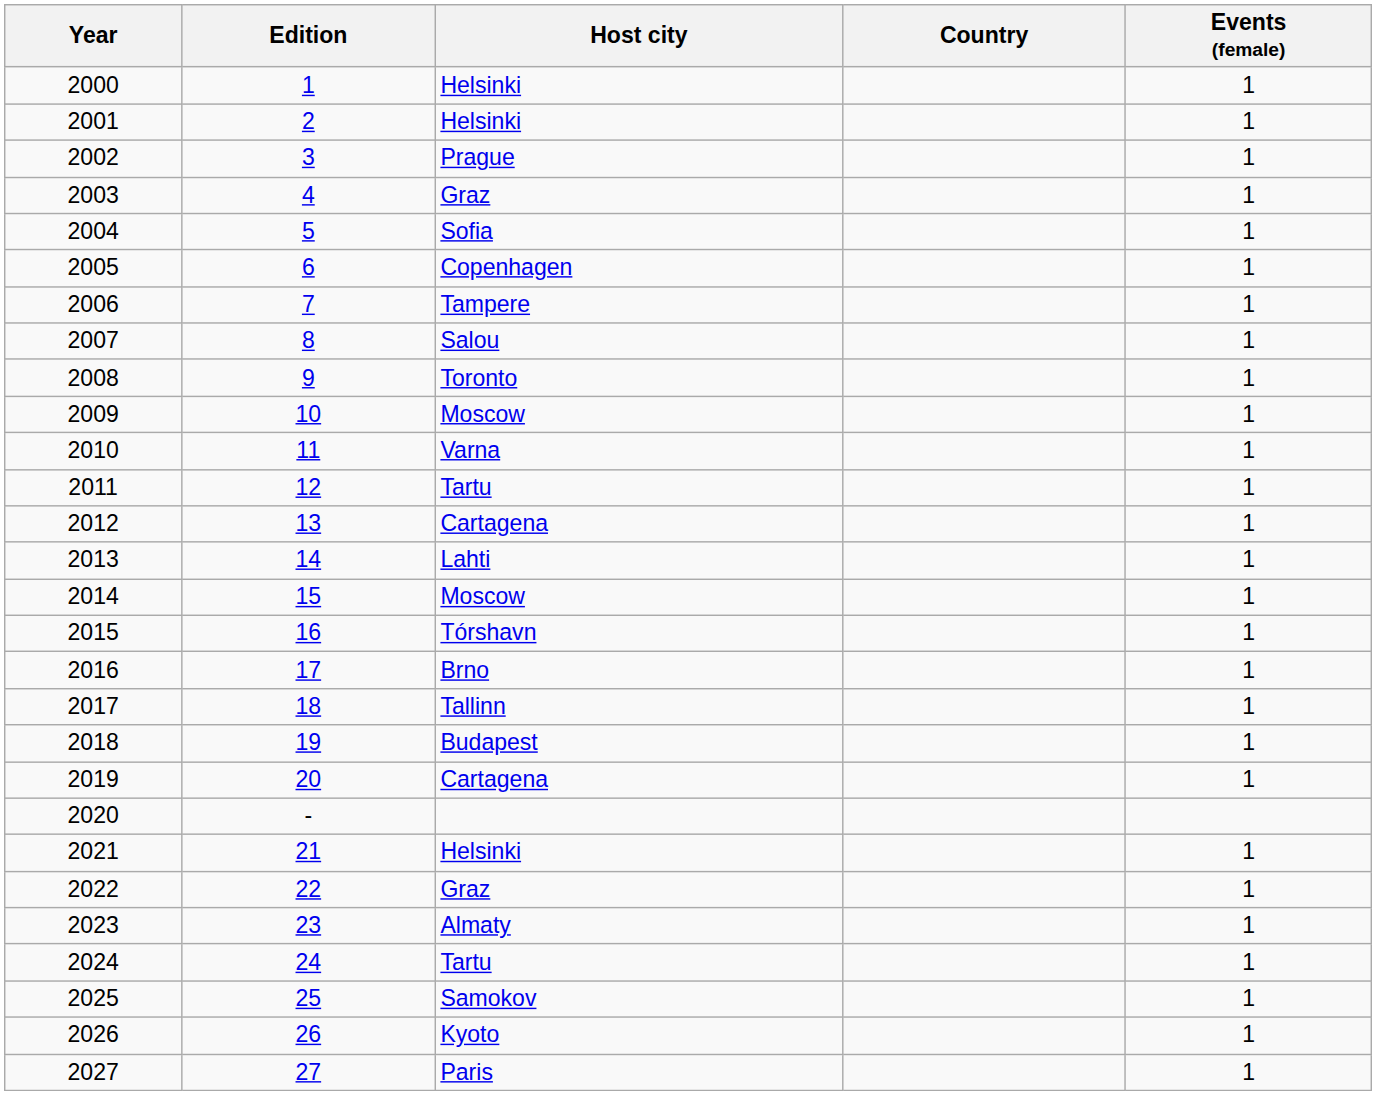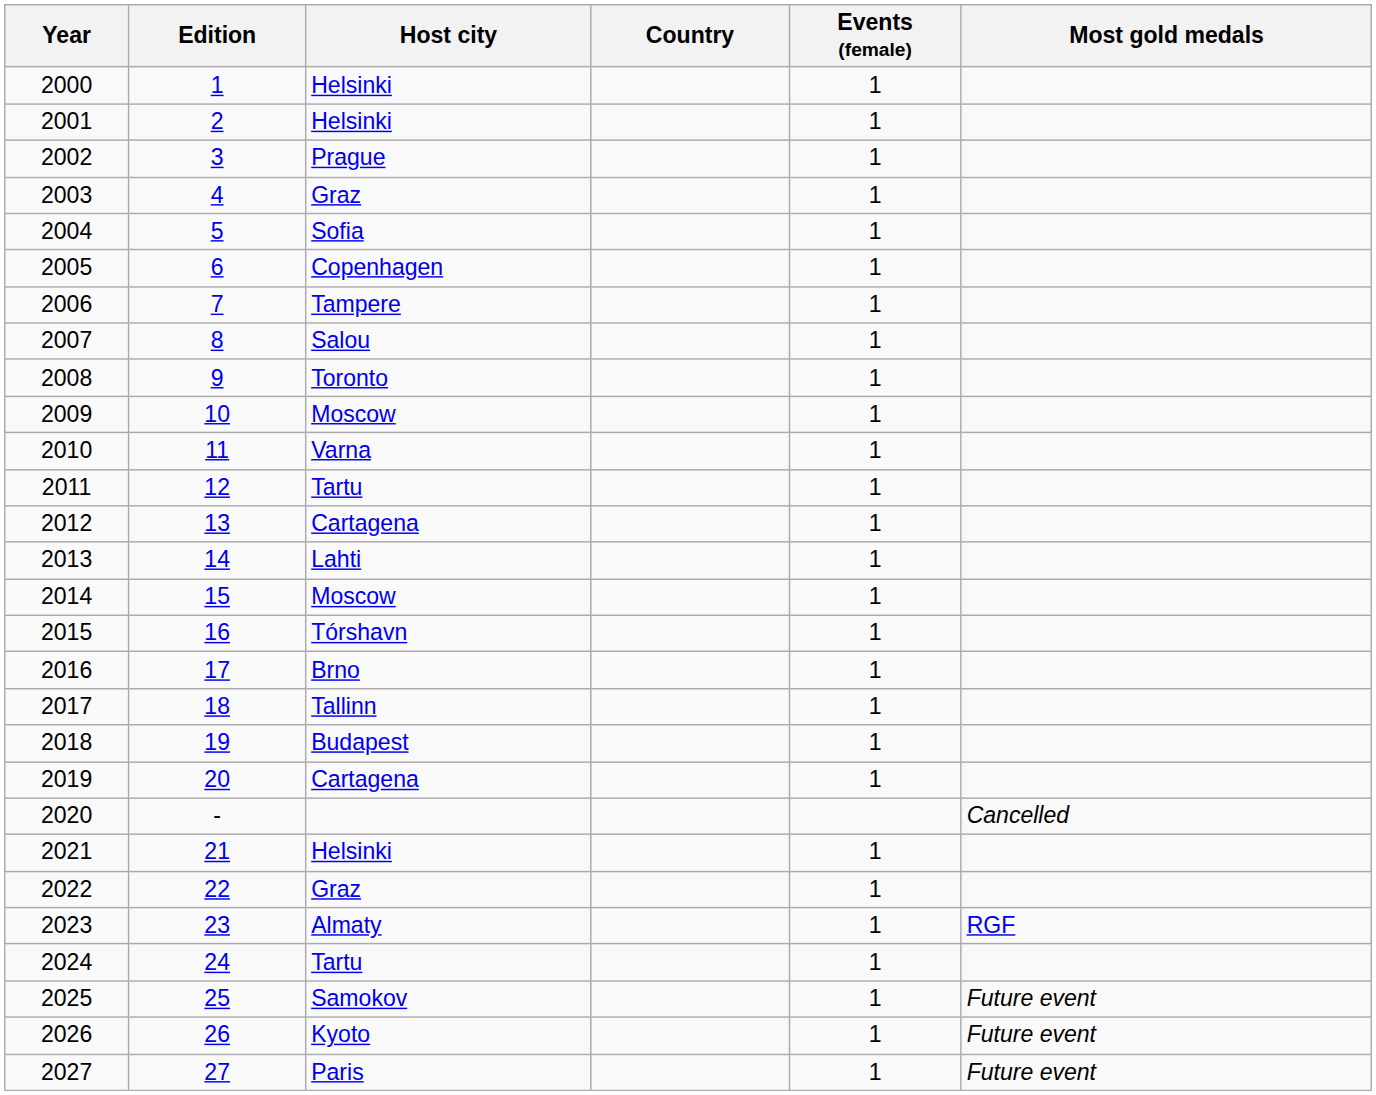+ column: Most gold medals | Cancelled | RGF | Future event | Future event | Future event
